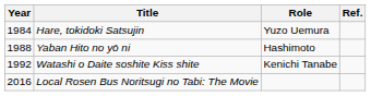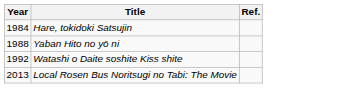- column: Role | Yuzo Uemura | Hashimoto | Kenichi Tanabe
Local Rosen Bus Noritsugi no Tabi: The Movie | Year: 2016 -> 2013
